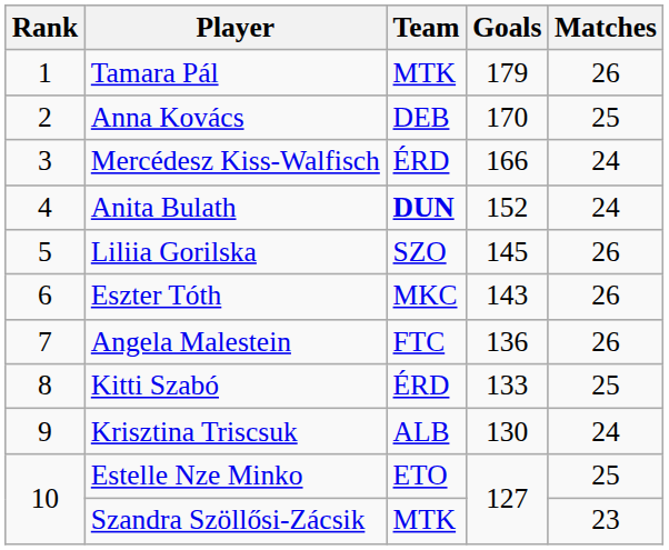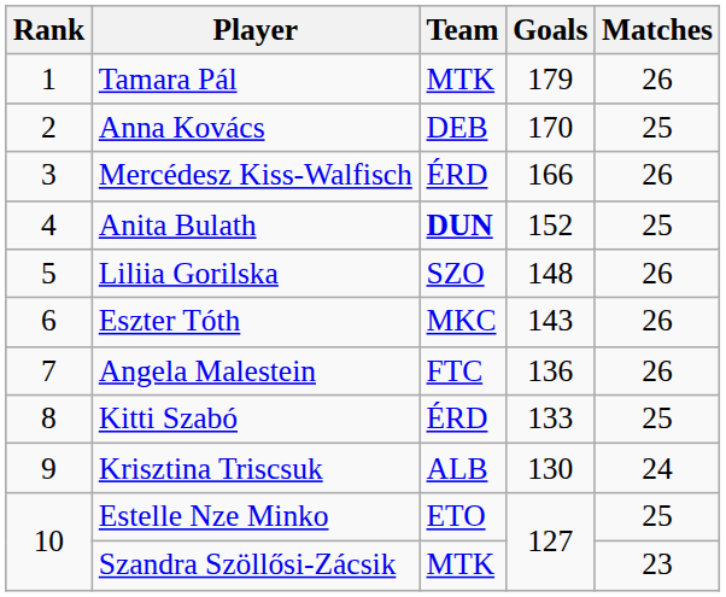Mercédesz Kiss-Walfisch | Matches: 24 -> 26
Anita Bulath | Matches: 24 -> 25
Liliia Gorilska | Goals: 145 -> 148
